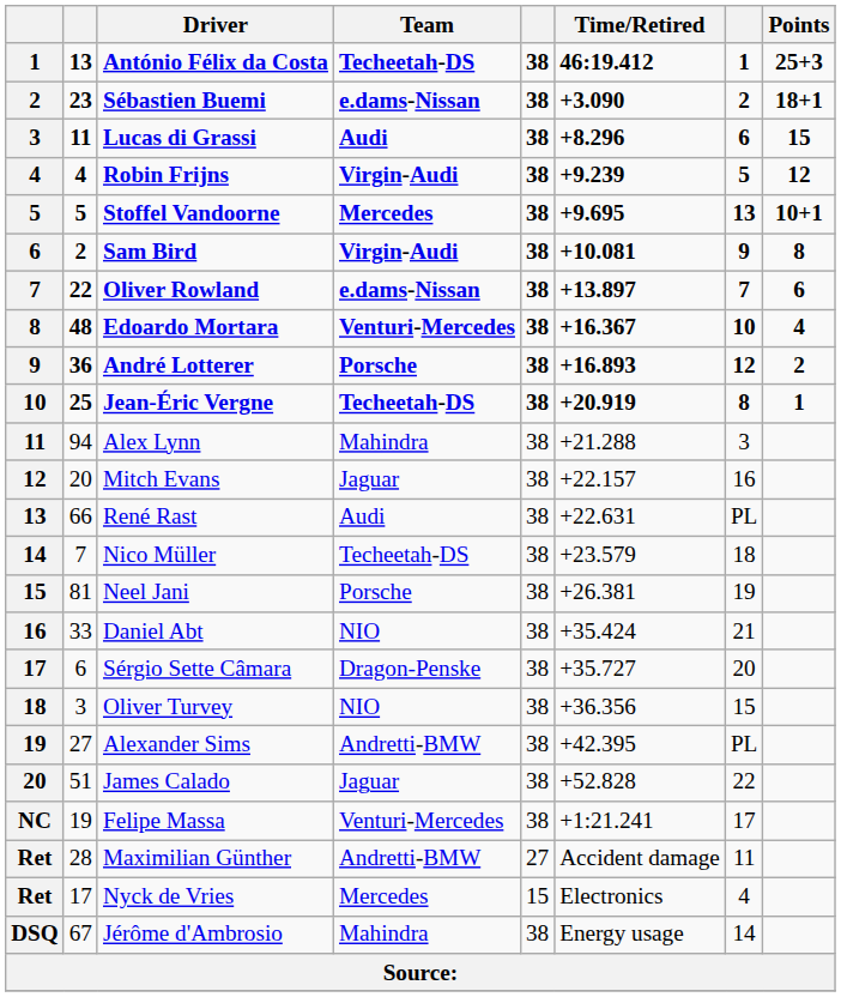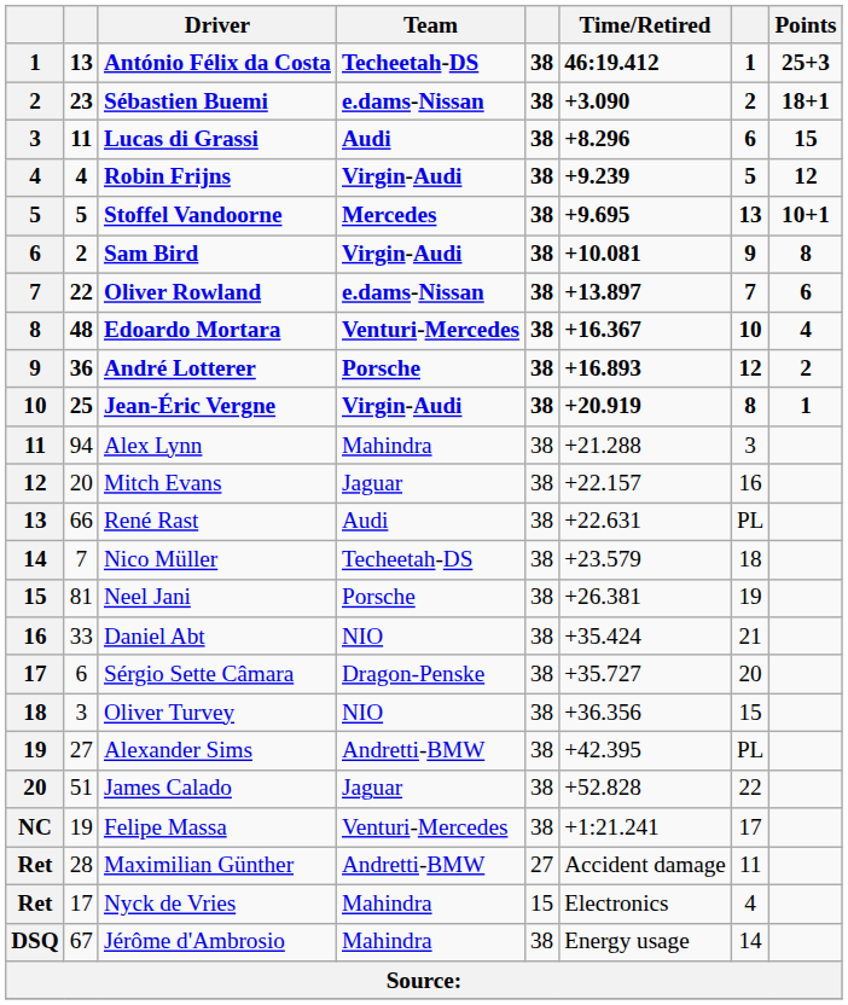Jean-Éric Vergne | Team: Techeetah-DS -> Virgin-Audi
Nyck de Vries | Team: Mercedes -> Mahindra
